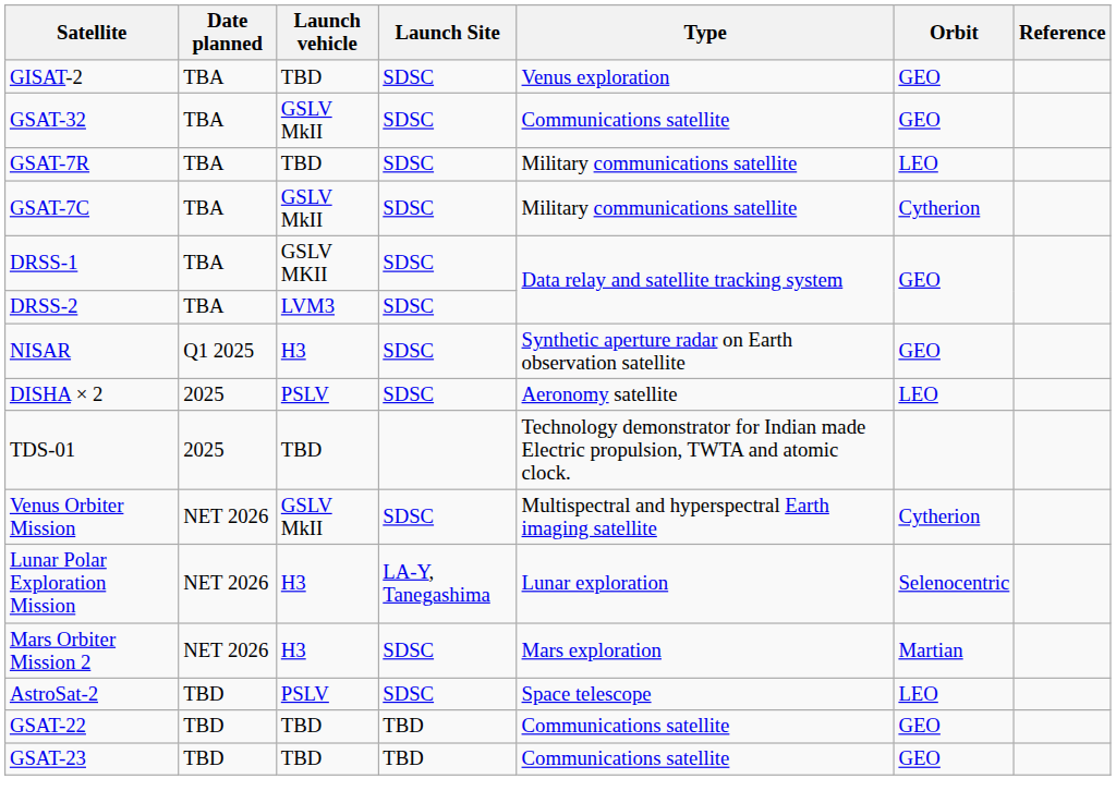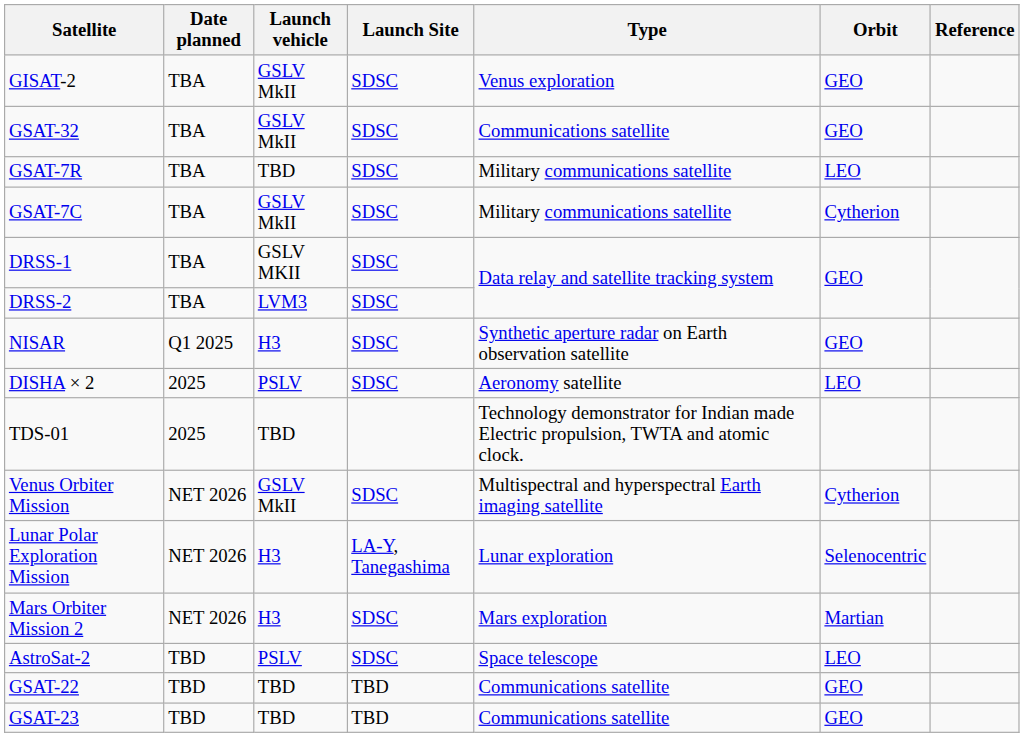GISAT-2 | Launch vehicle: TBD -> GSLV MkII
